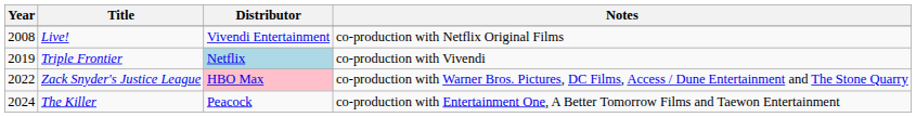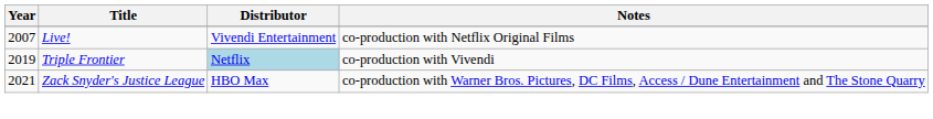Live! | Year: 2008 -> 2007
Zack Snyder's Justice League | Year: 2022 -> 2021
Zack Snyder's Justice League | Distributor: pink background -> no background
- row: 2024 | The Killer | Peacock | co-production with Entertainment One, A Better Tomorrow Films and Taewon Entertainment
